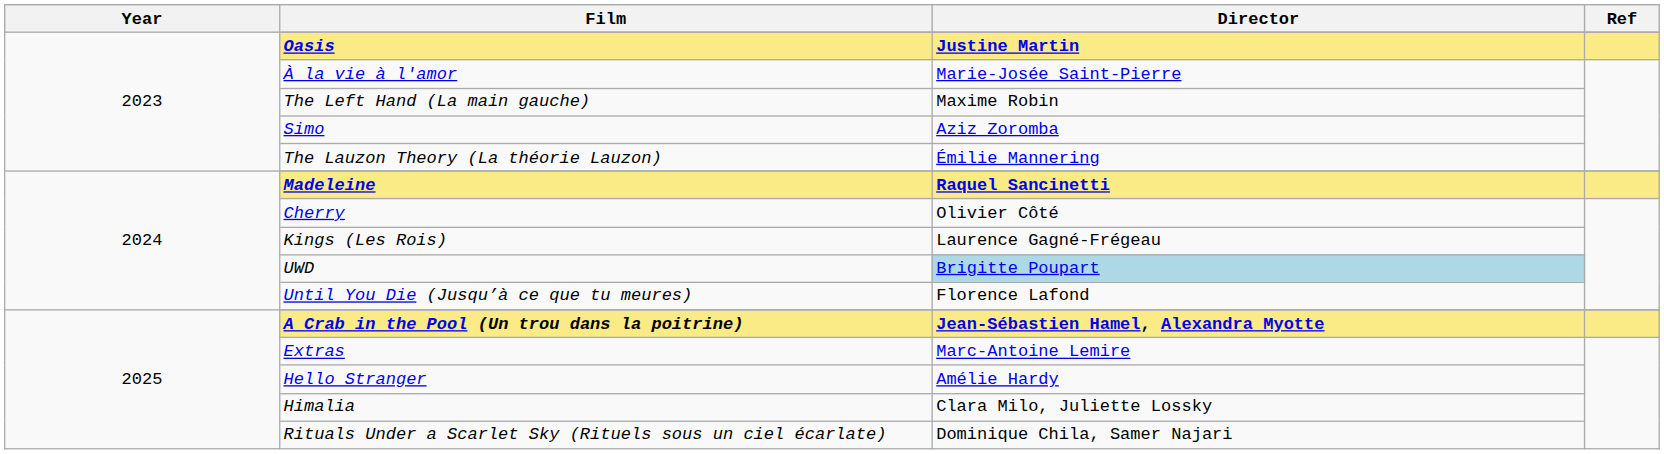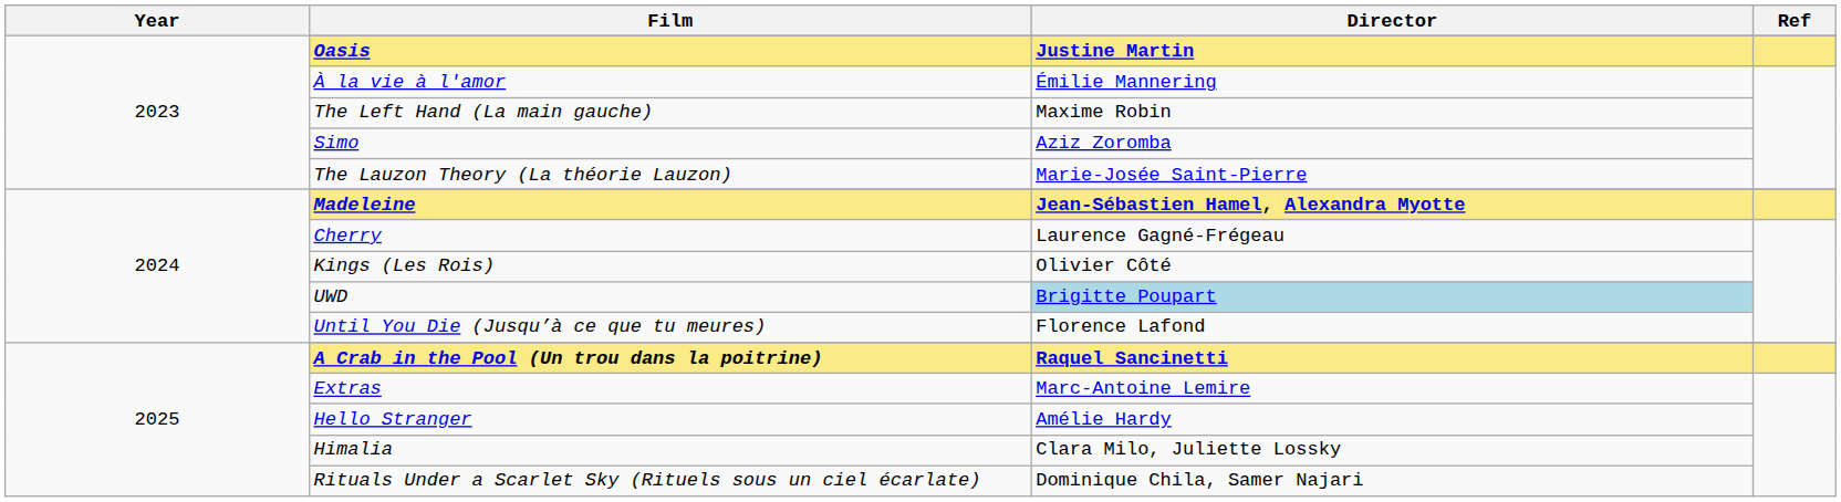À la vie à l'amor | Director: Marie-Josée Saint-Pierre -> Émilie Mannering
The Lauzon Theory (La théorie Lauzon) | Director: Émilie Mannering -> Marie-Josée Saint-Pierre
Madeleine | Director: Raquel Sancinetti -> Jean-Sébastien Hamel, Alexandra Myotte
Cherry | Director: Olivier Côté -> Laurence Gagné-Frégeau
Kings (Les Rois) | Director: Laurence Gagné-Frégeau -> Olivier Côté
A Crab in the Pool (Un trou dans la poitrine) | Director: Jean-Sébastien Hamel, Alexandra Myotte -> Raquel Sancinetti
